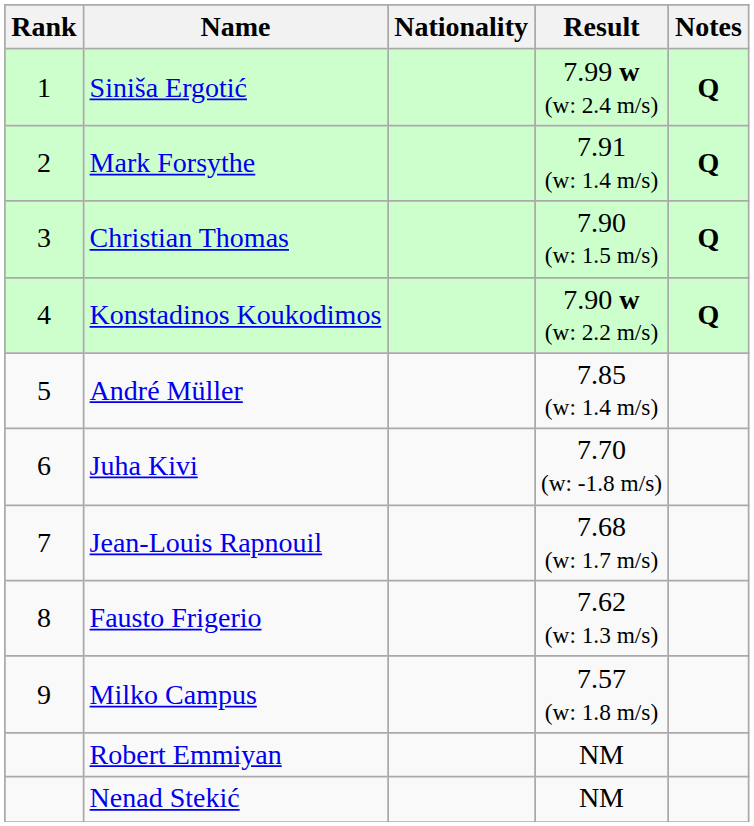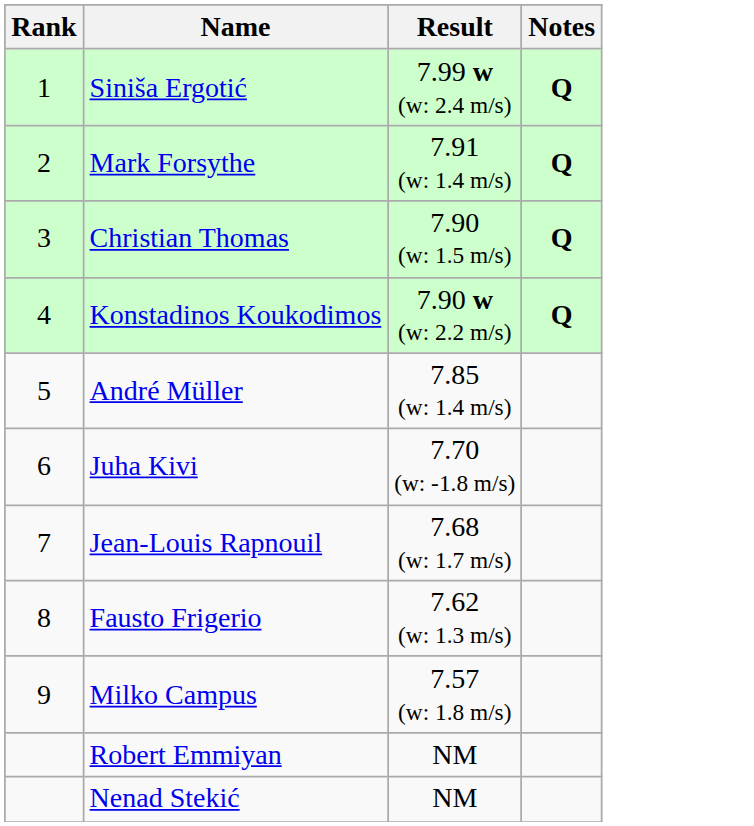- column: Nationality
